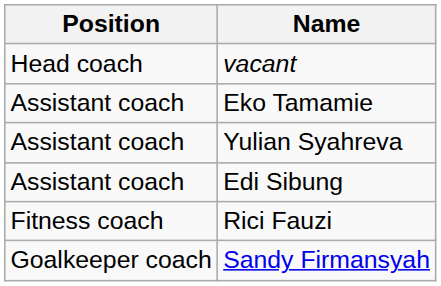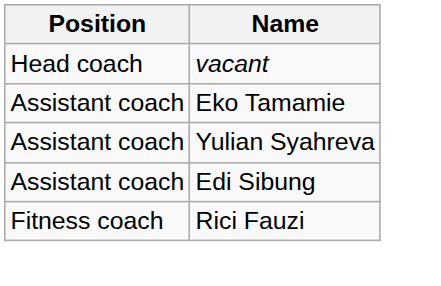- row: Goalkeeper coach | Sandy Firmansyah
